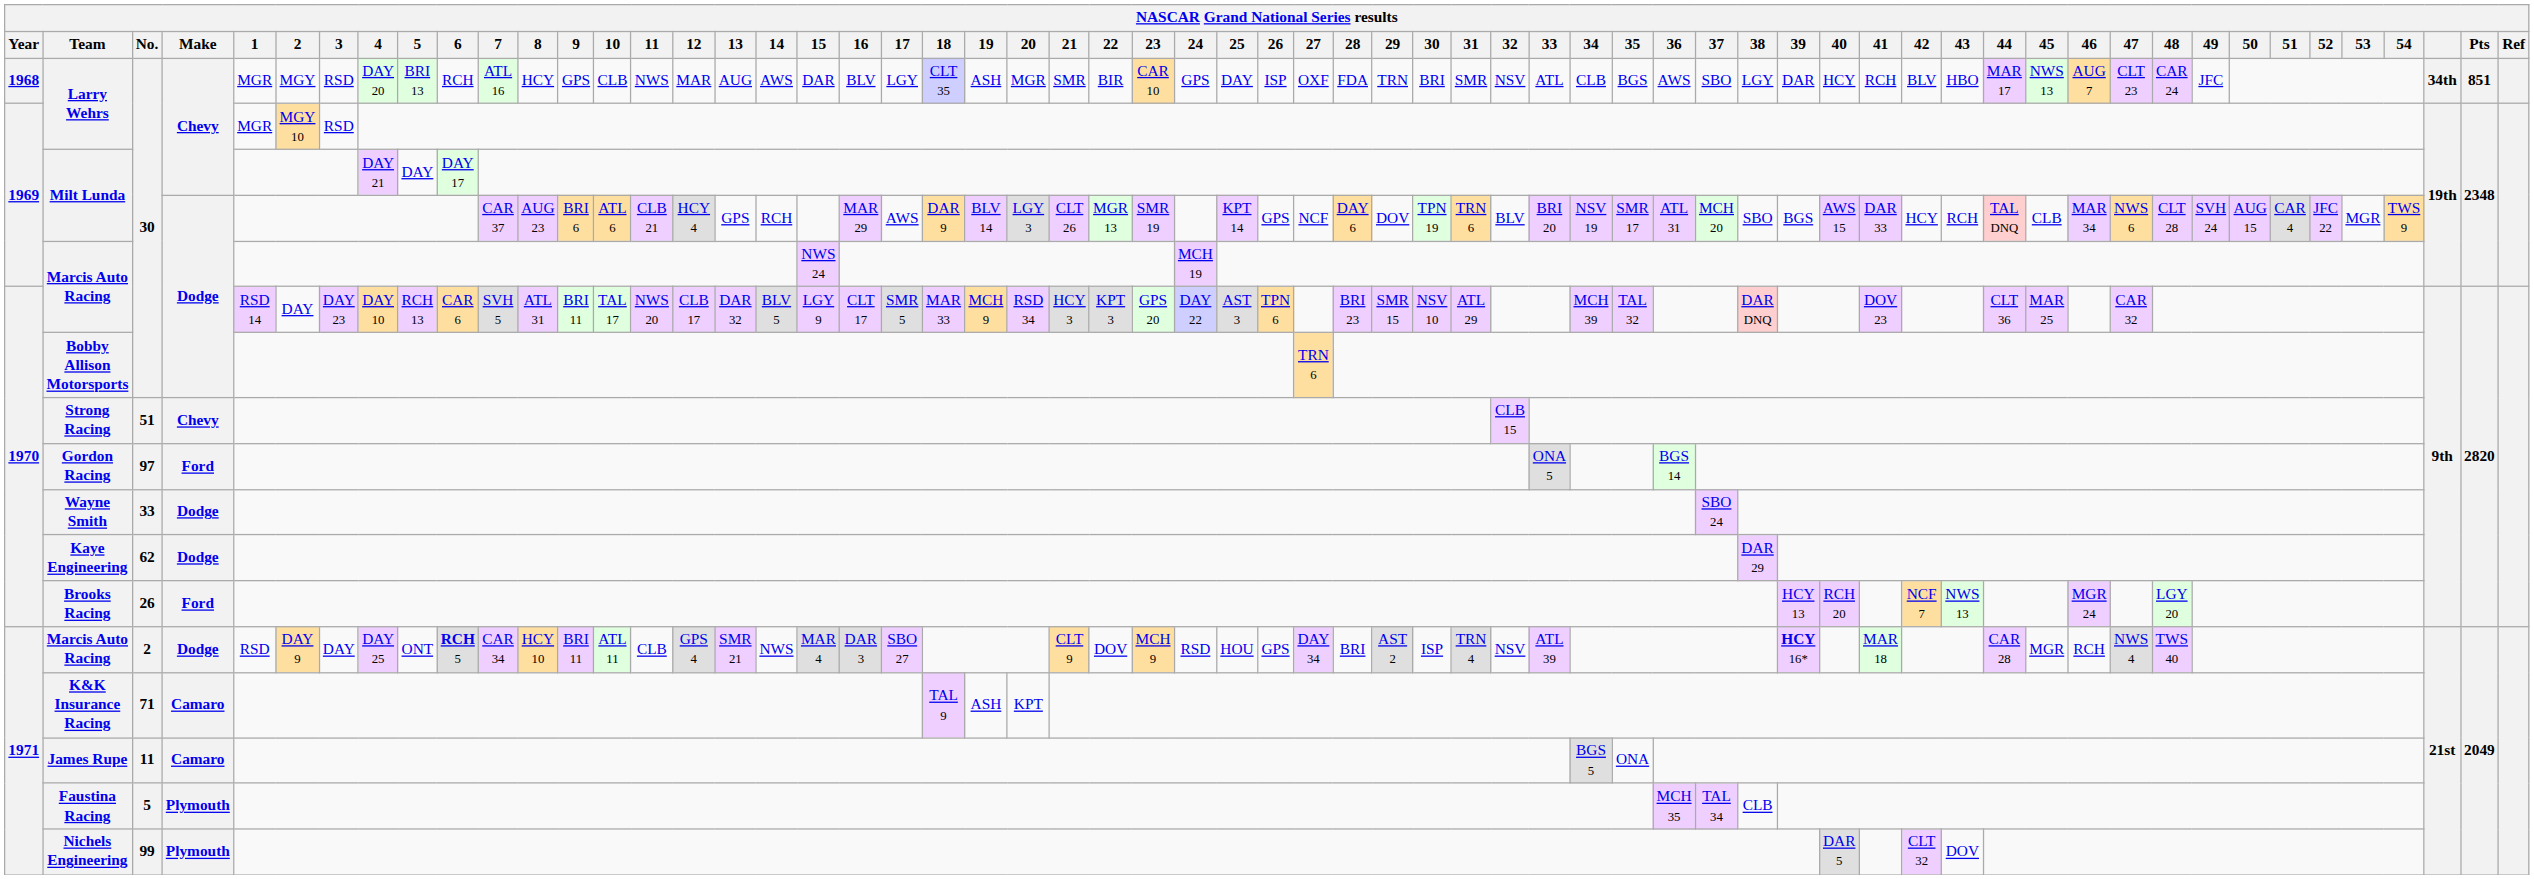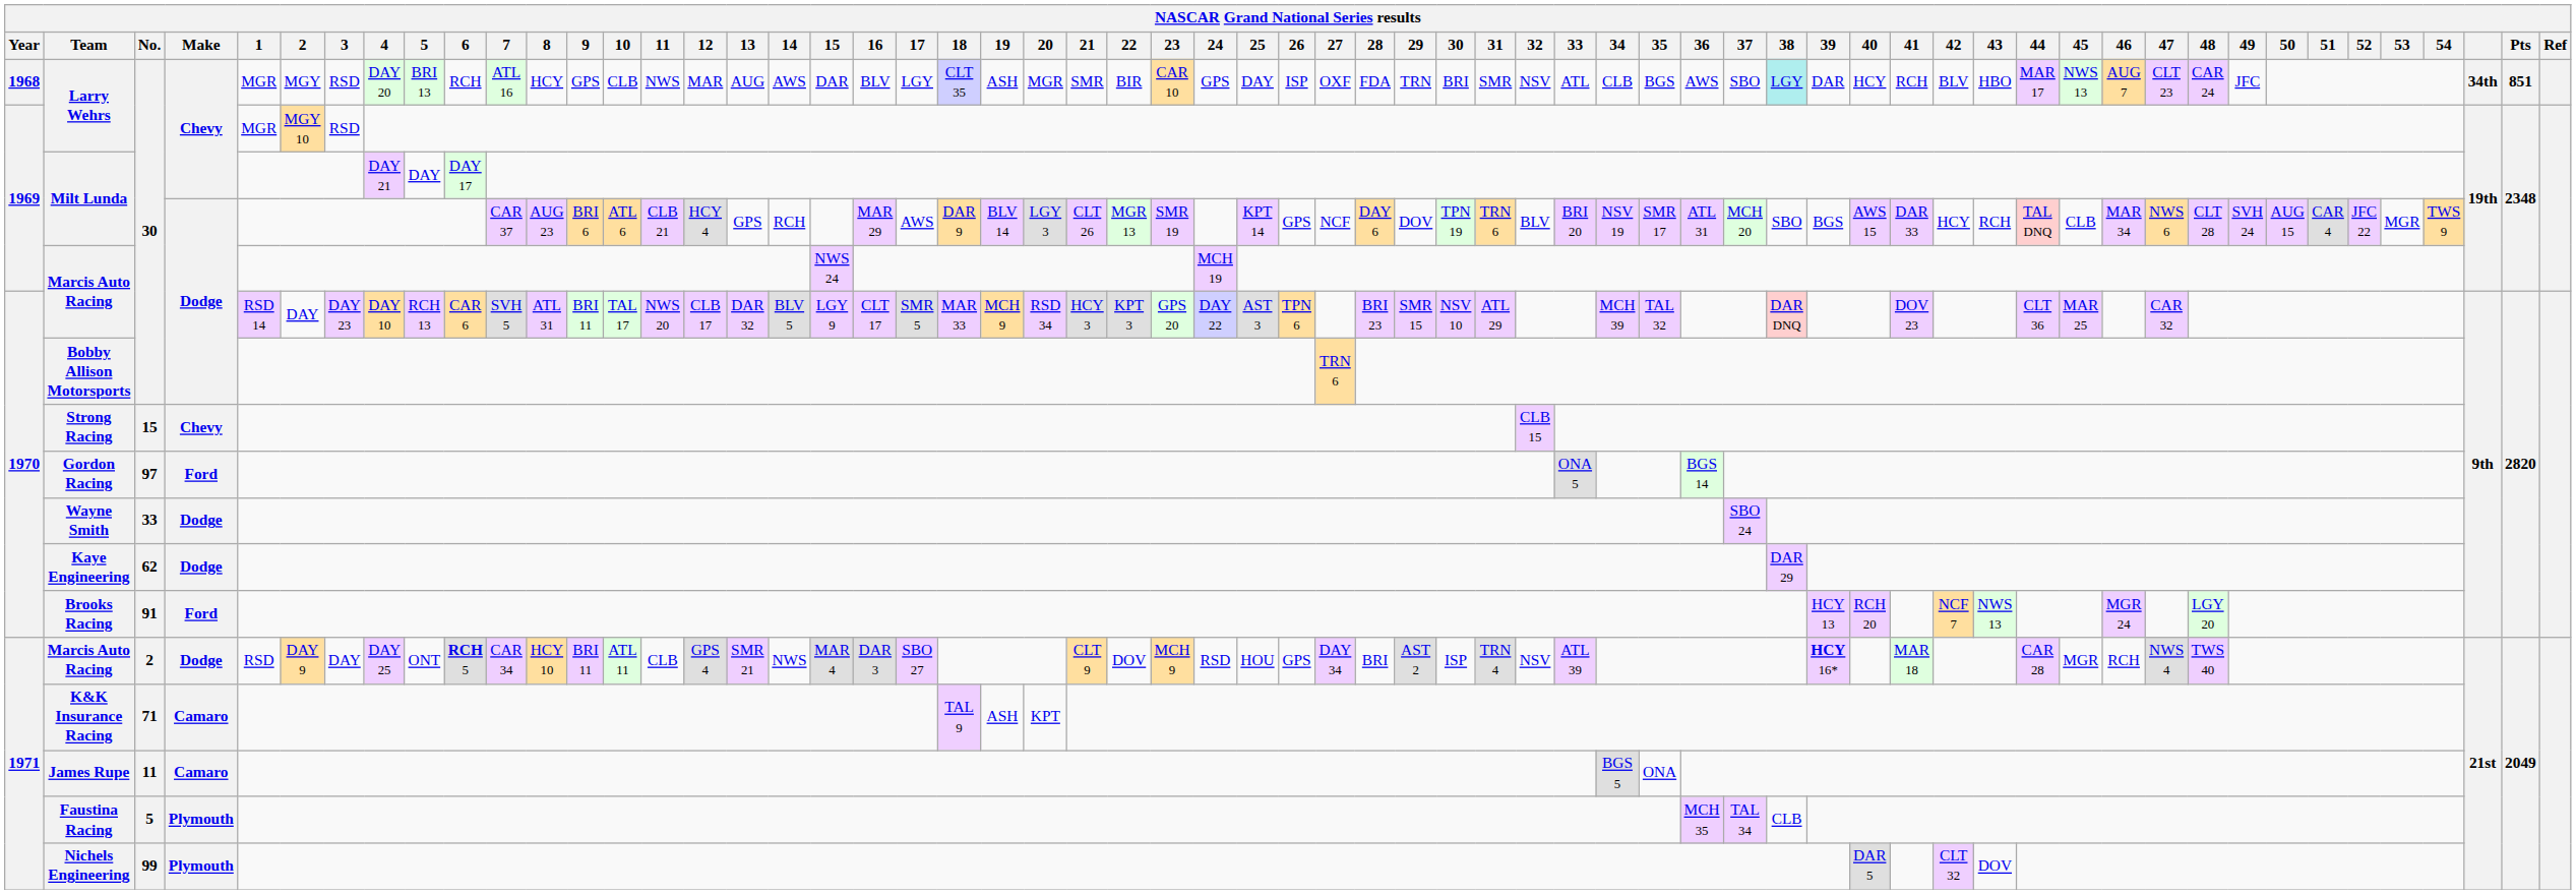1968 / Larry Wehrs | 38: no background -> paleturquoise background
Strong Racing | No.: 51 -> 15
Brooks Racing | No.: 26 -> 91
